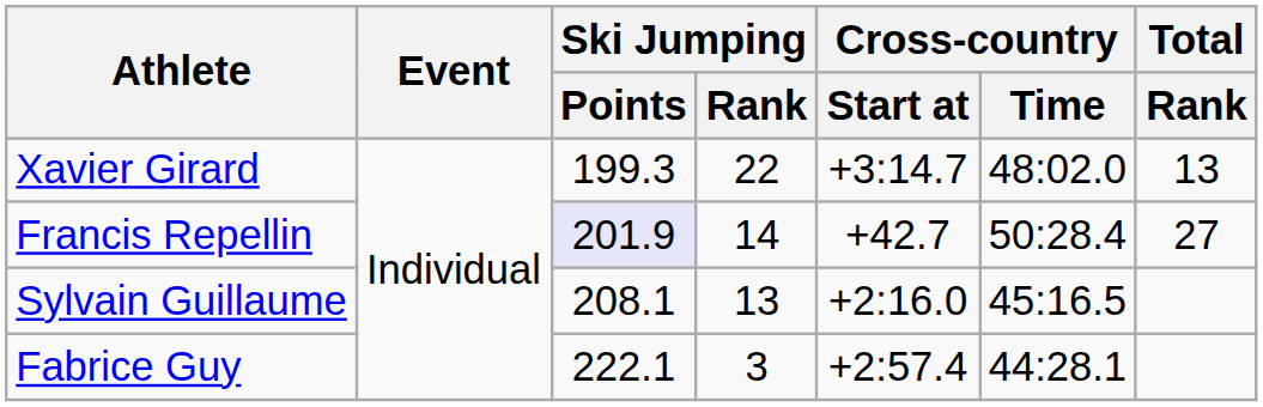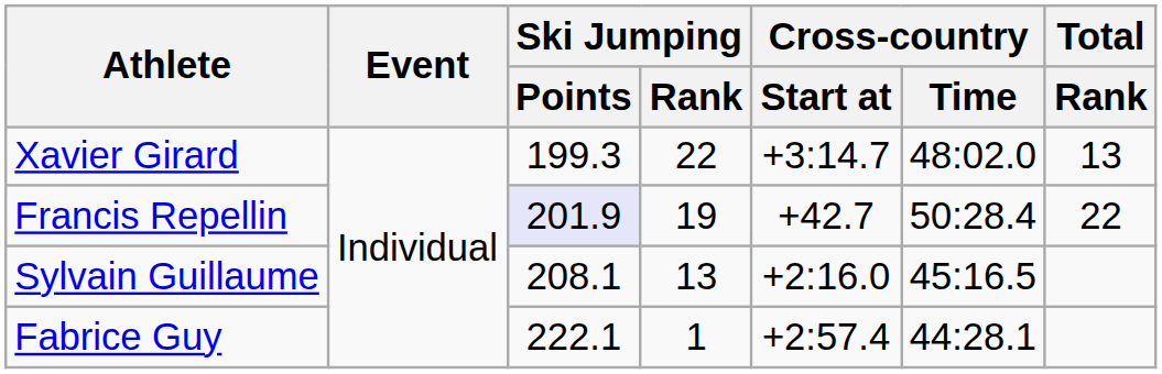Francis Repellin | Ski Jumping / Rank: 14 -> 19
Francis Repellin | Total / Rank: 27 -> 22
Fabrice Guy | Ski Jumping / Rank: 3 -> 1
